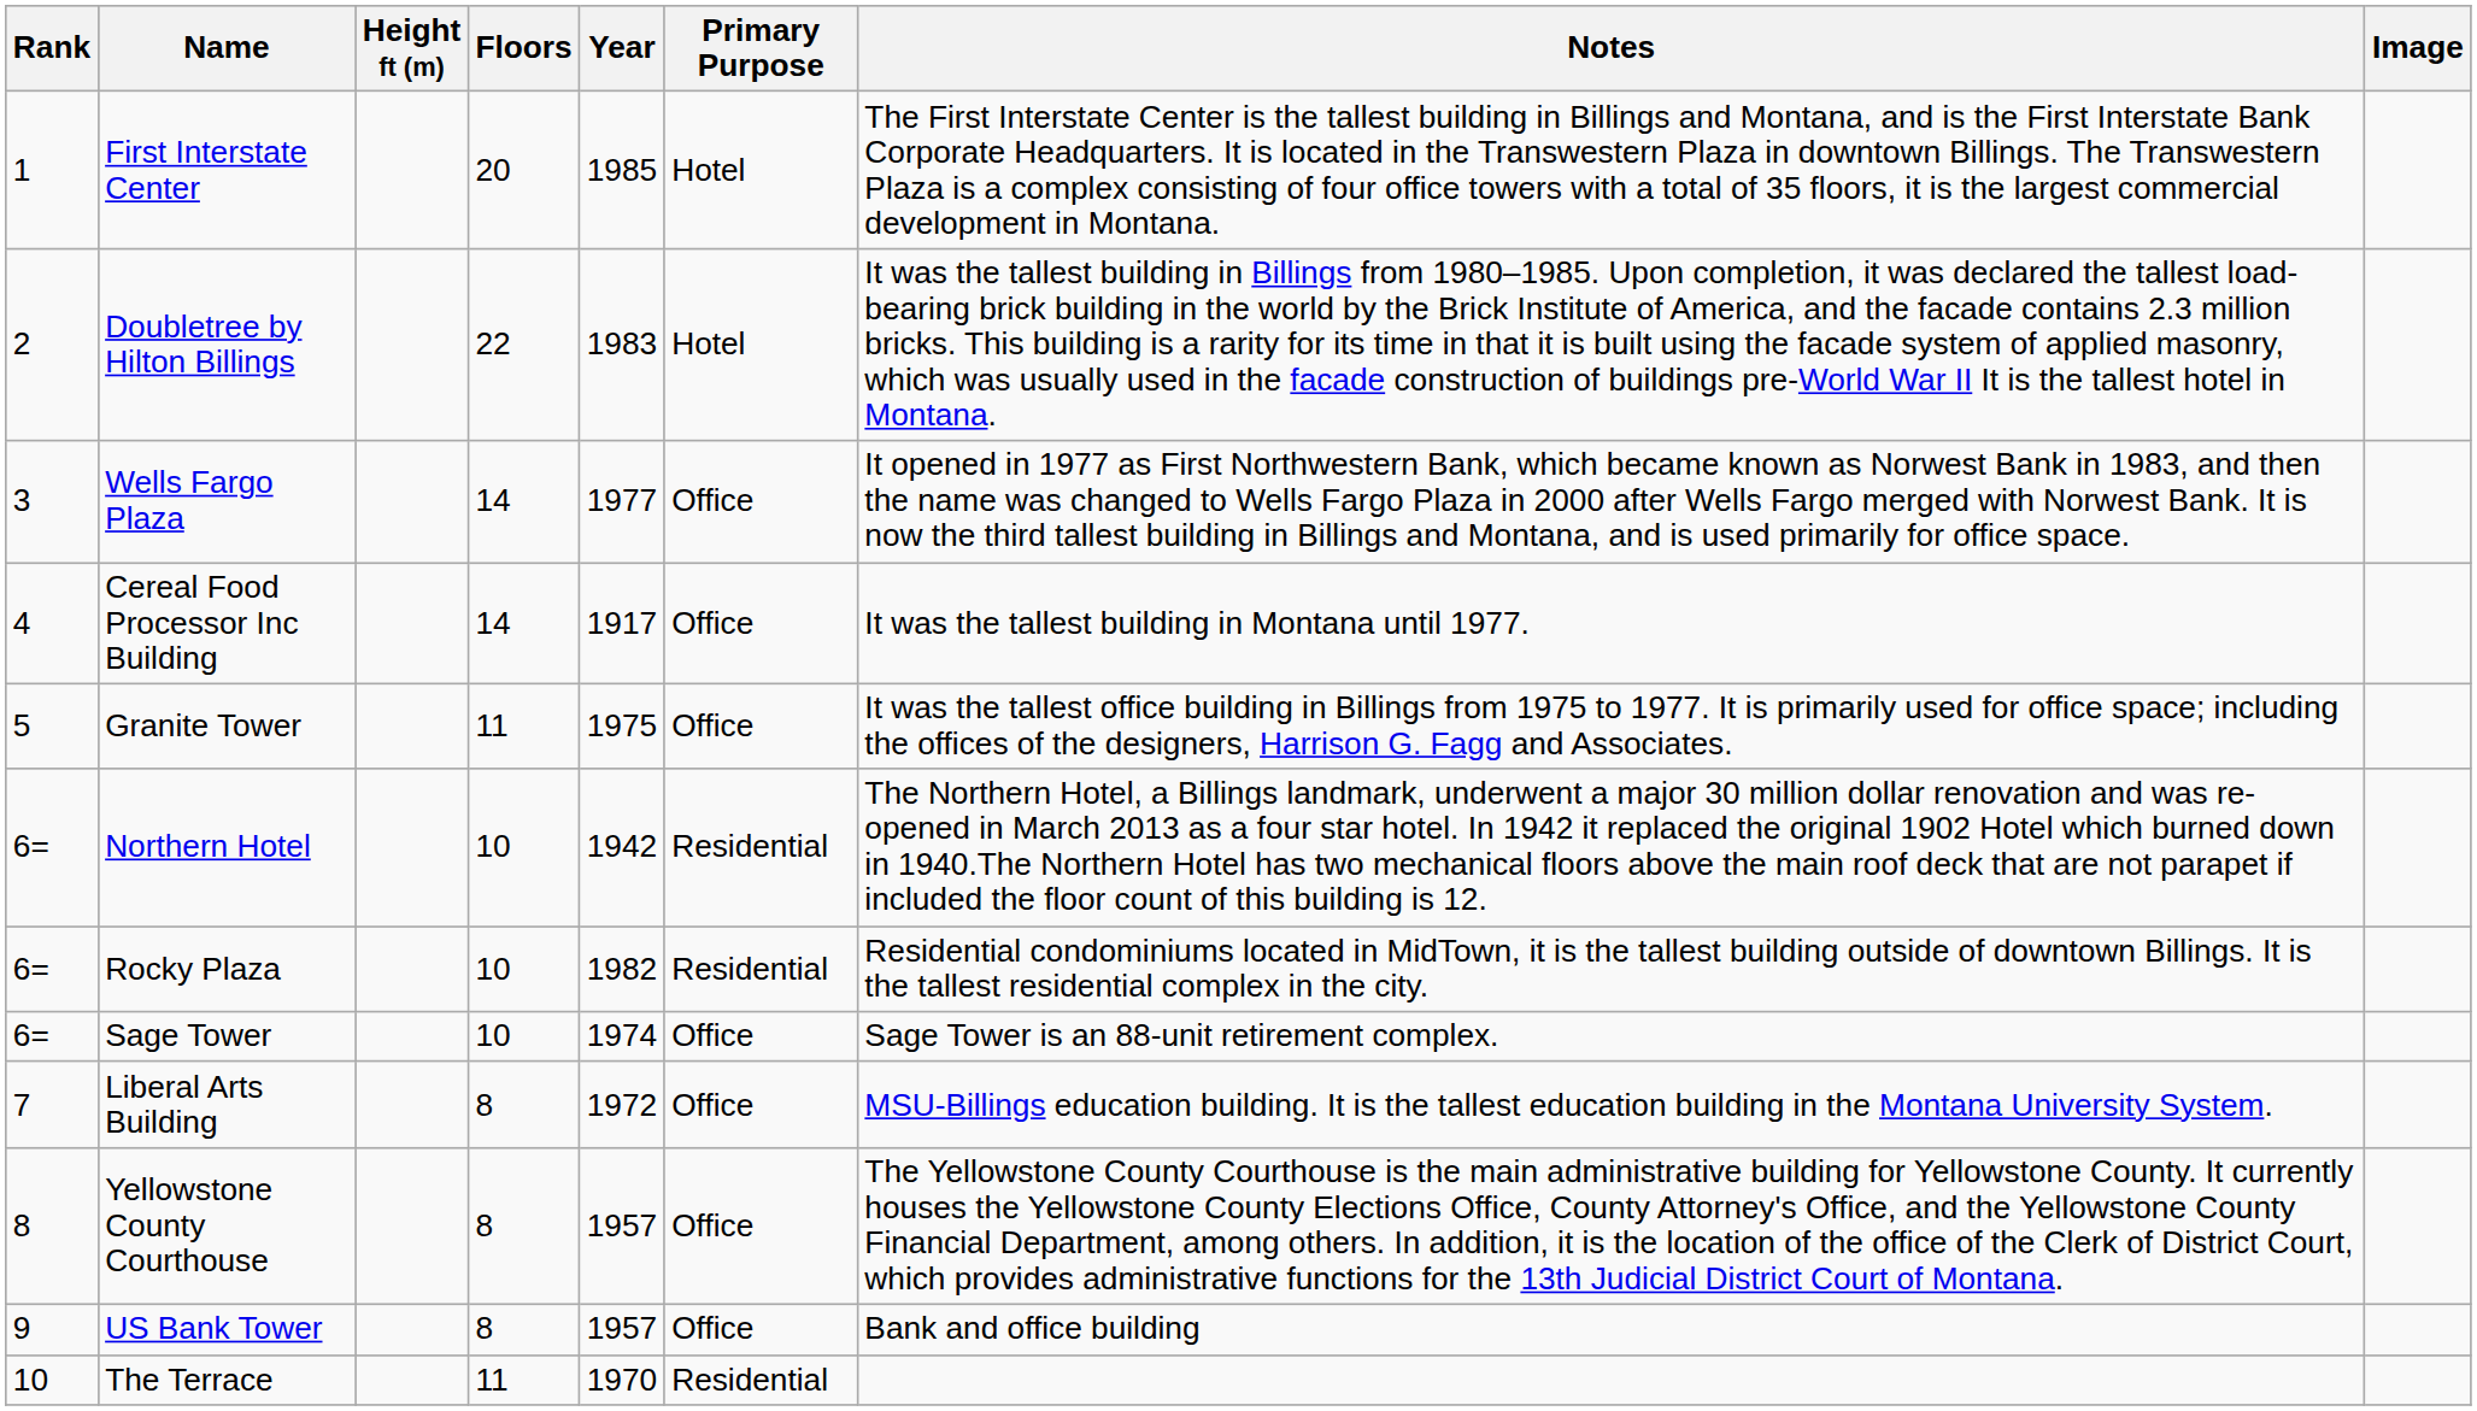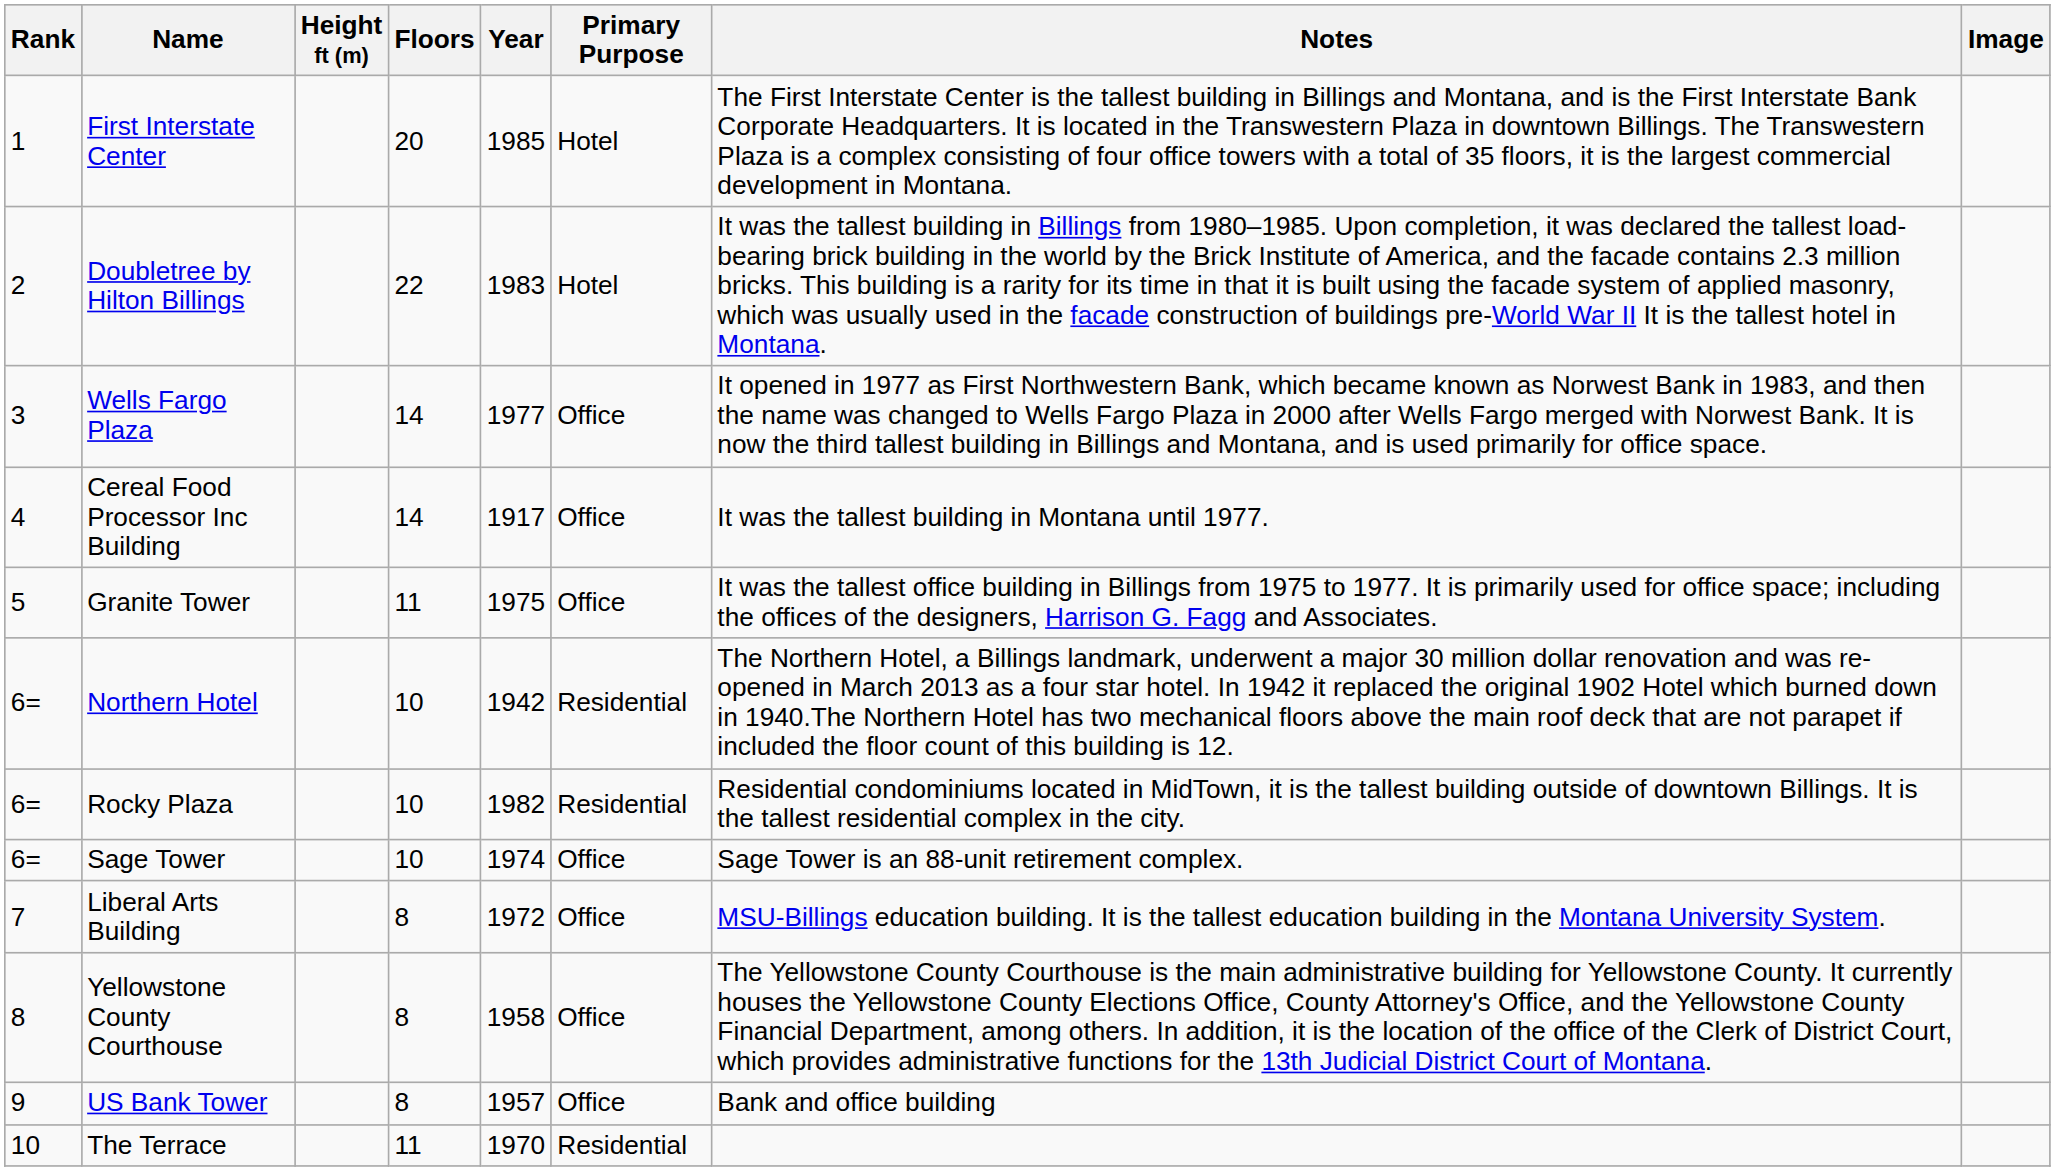Yellowstone County Courthouse | Year: 1957 -> 1958
